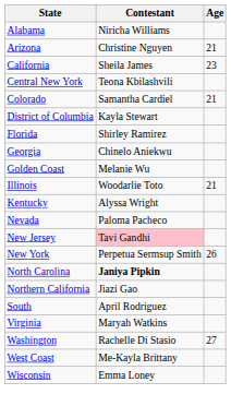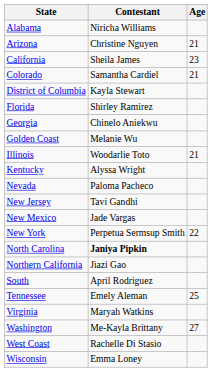- row: Central New York | Teona Kbilashvili
New Jersey | Contestant: pink background -> no background
+ row: New Mexico | Jade Vargas
New York | Age: 26 -> 22
+ row: Tennessee | Emely Aleman | 25
Washington | Contestant: Rachelle Di Stasio -> Me-Kayla Brittany
West Coast | Contestant: Me-Kayla Brittany -> Rachelle Di Stasio
